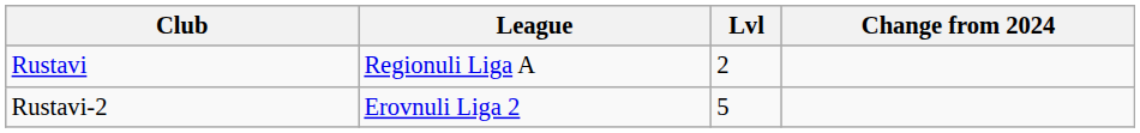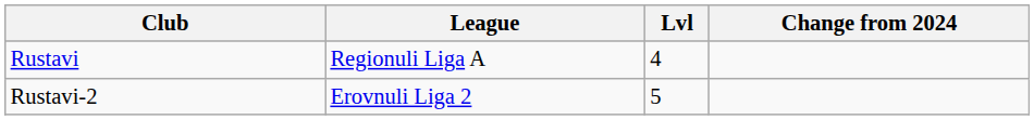Rustavi | Lvl: 2 -> 4
